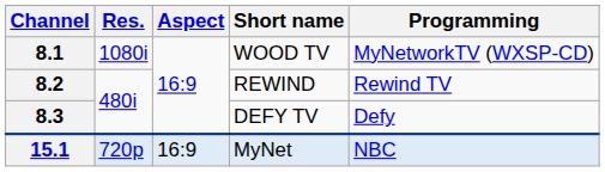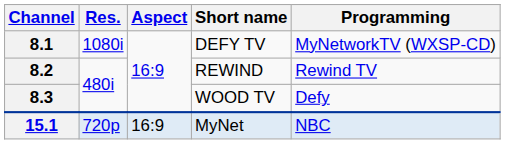8.1 | Short name: WOOD TV -> DEFY TV
8.3 | Short name: DEFY TV -> WOOD TV
